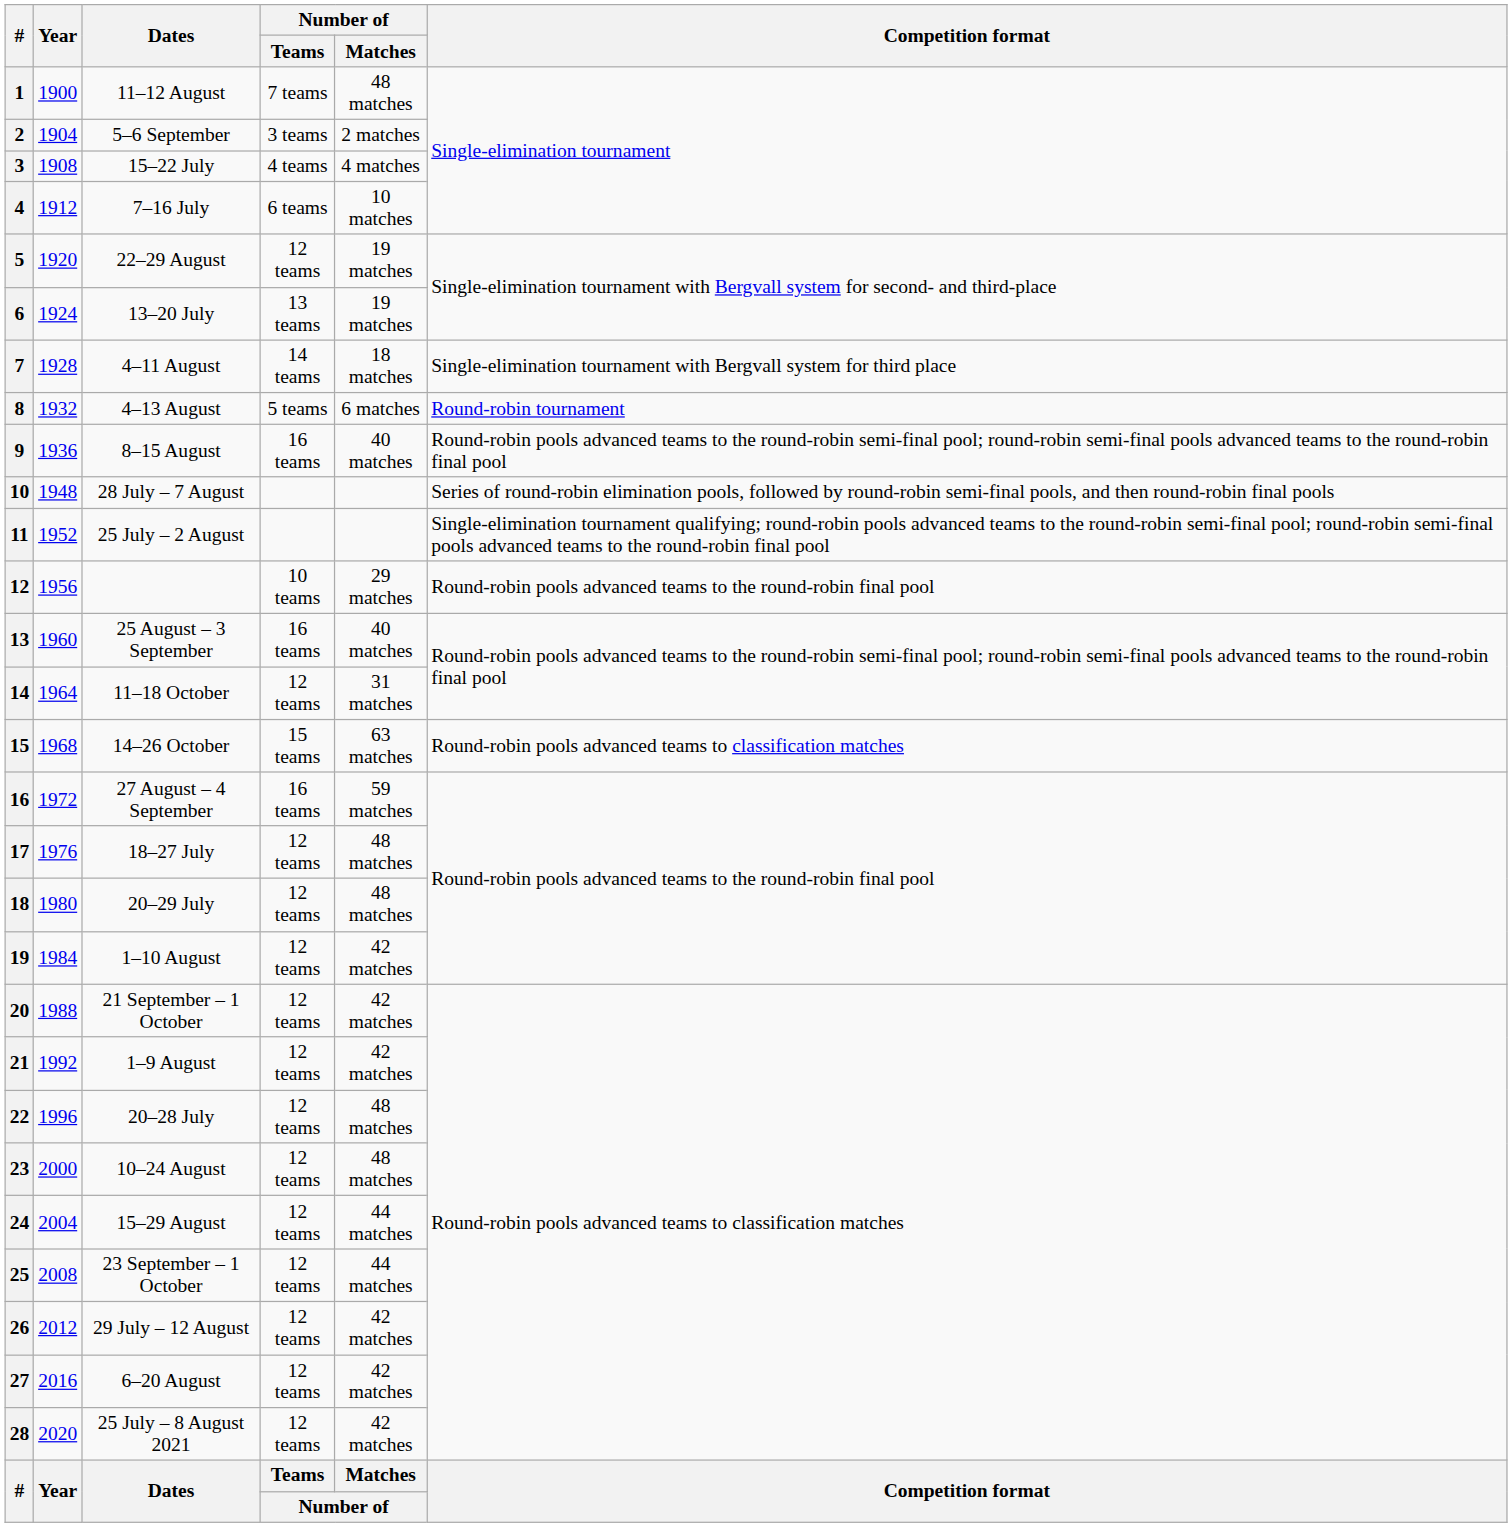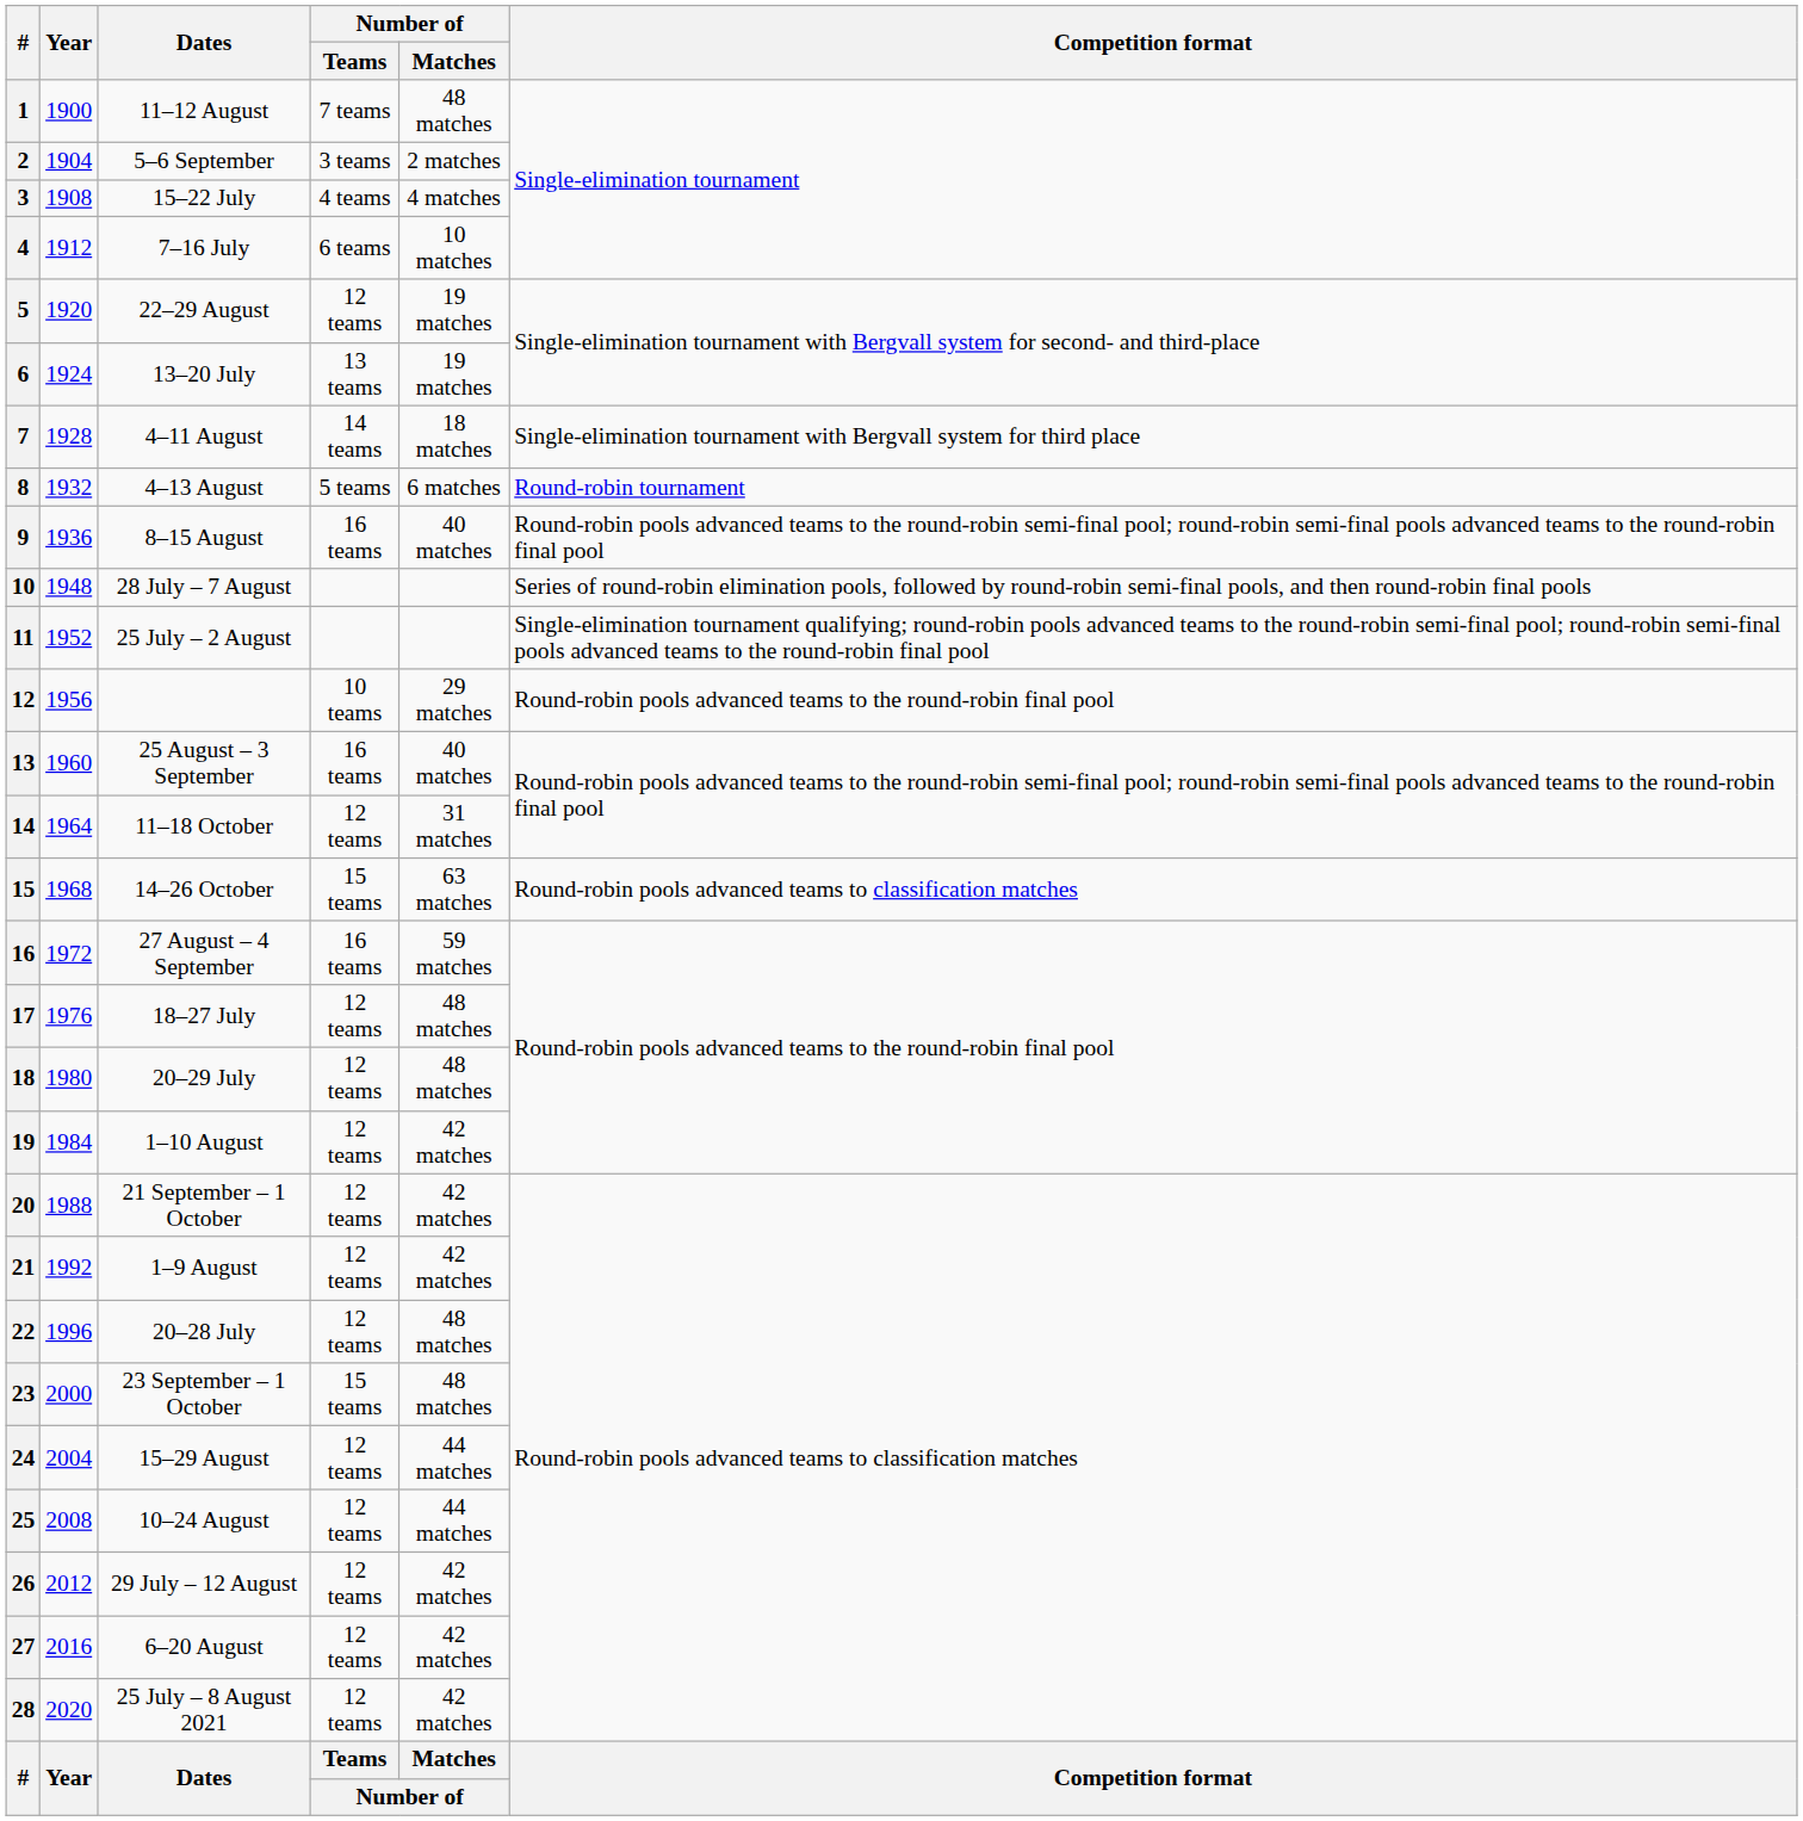23 | Dates: 10–24 August -> 23 September – 1 October
23 | Number of / Teams: 12 teams -> 15 teams
25 | Dates: 23 September – 1 October -> 10–24 August
